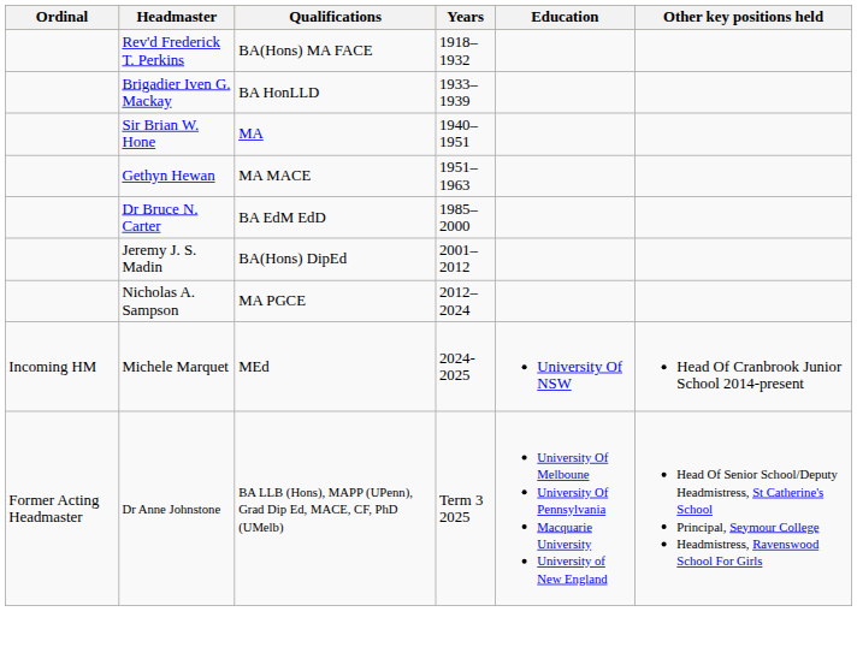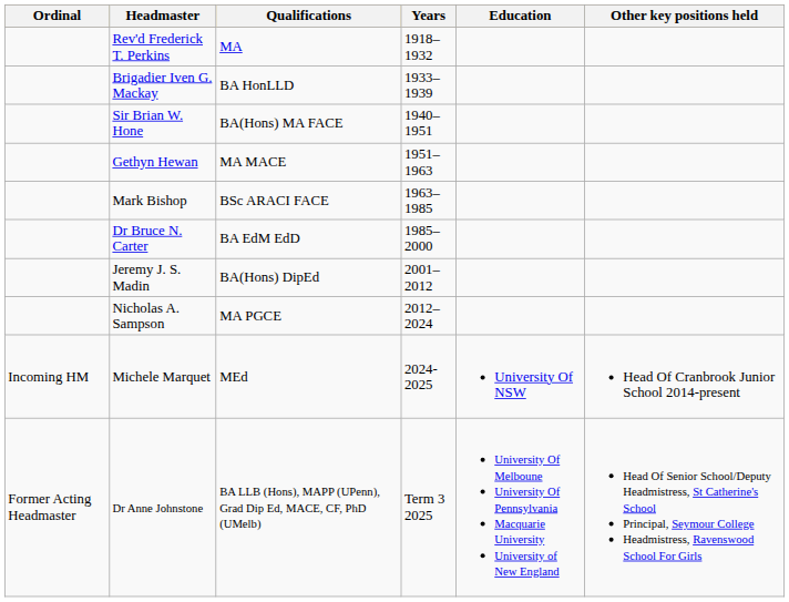Rev'd Frederick T. Perkins | Qualifications: BA(Hons) MA FACE -> MA
Sir Brian W. Hone | Qualifications: MA -> BA(Hons) MA FACE
+ row: Mark Bishop | BSc ARACI FACE | 1963–1985
